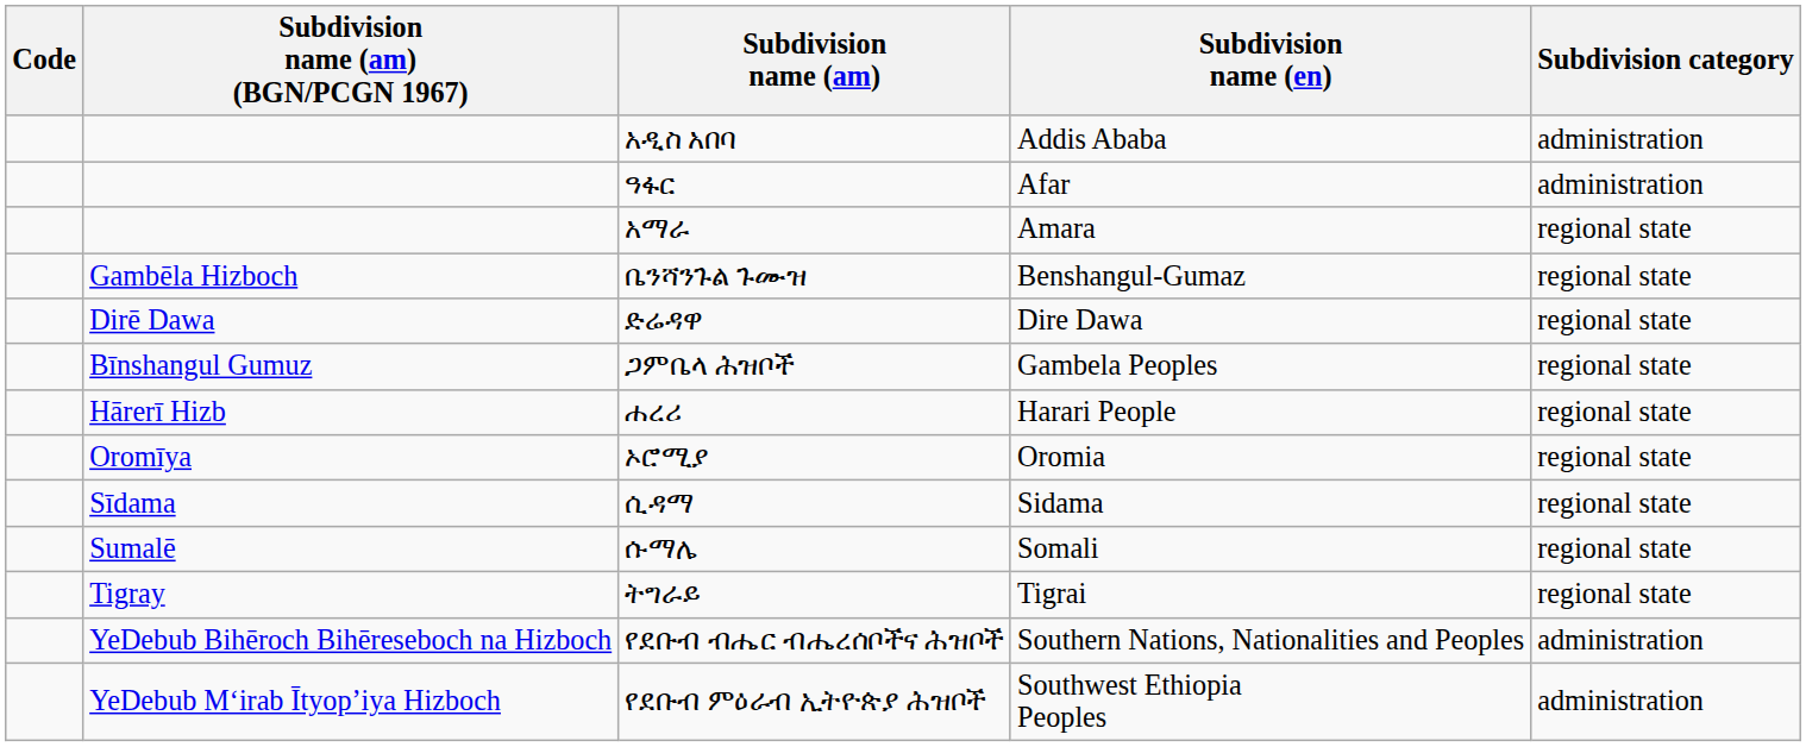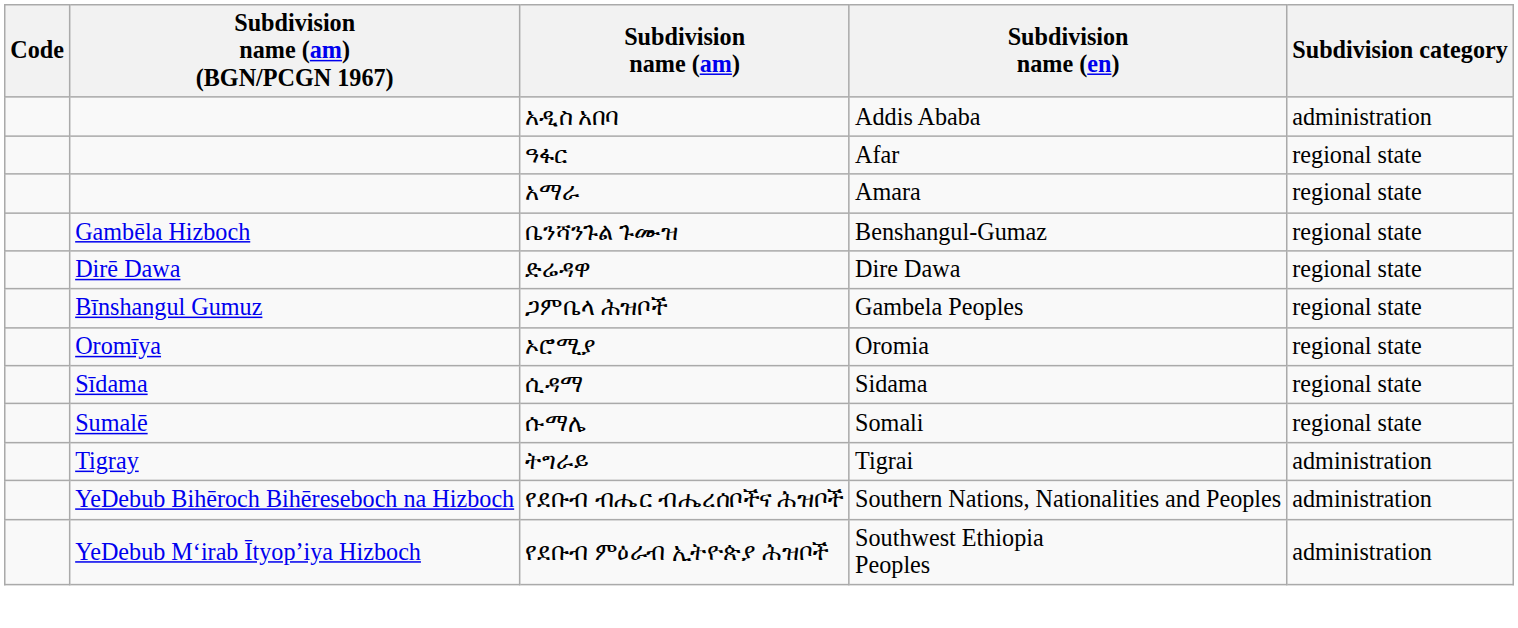ዓፋር | Subdivision category: administration -> regional state
- row: Hārerī Hizb | ሐረሪ | Harari People | regional state
ትግራይ | Subdivision category: regional state -> administration
